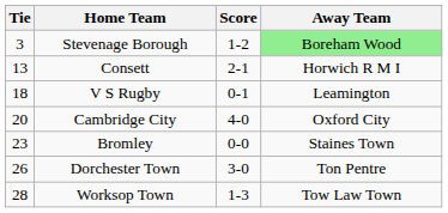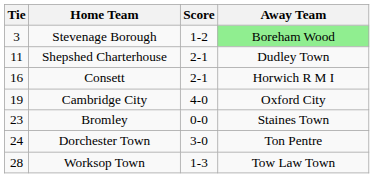+ row: 11 | Shepshed Charterhouse | 2-1 | Dudley Town
Consett | Tie: 13 -> 16
- row: 18 | V S Rugby | 0-1 | Leamington
Cambridge City | Tie: 20 -> 19
Dorchester Town | Tie: 26 -> 24
